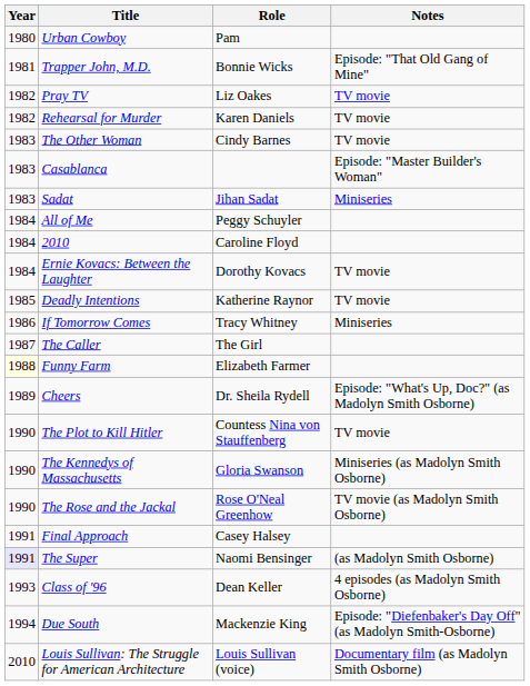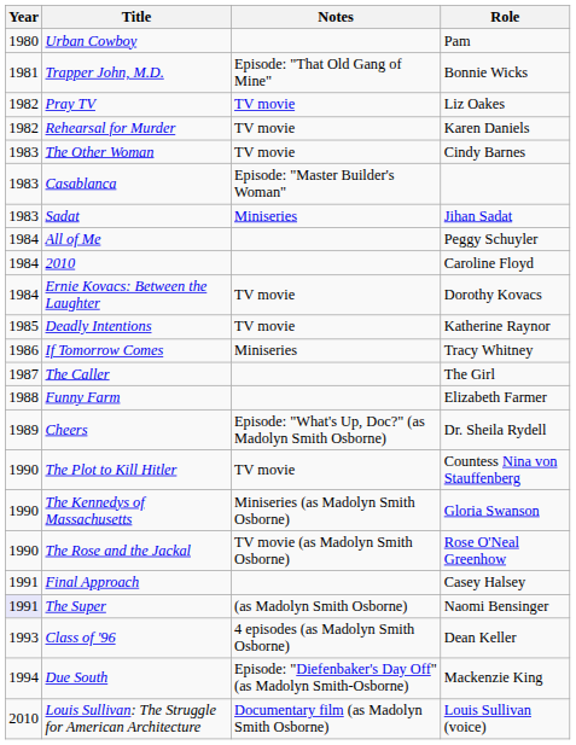columns swapped: Role <-> Notes
Funny Farm | Year: lightyellow background -> no background
